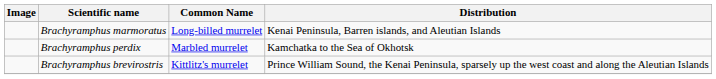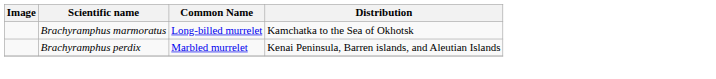Brachyramphus marmoratus | Distribution: Kenai Peninsula, Barren islands, and Aleutian Islands -> Kamchatka to the Sea of Okhotsk
Brachyramphus perdix | Distribution: Kamchatka to the Sea of Okhotsk -> Kenai Peninsula, Barren islands, and Aleutian Islands
- row: Brachyramphus brevirostris | Kittlitz's murrelet | Prince William Sound, the Kenai Peninsula, sparsely up the west coast and along the Aleutian Islands
